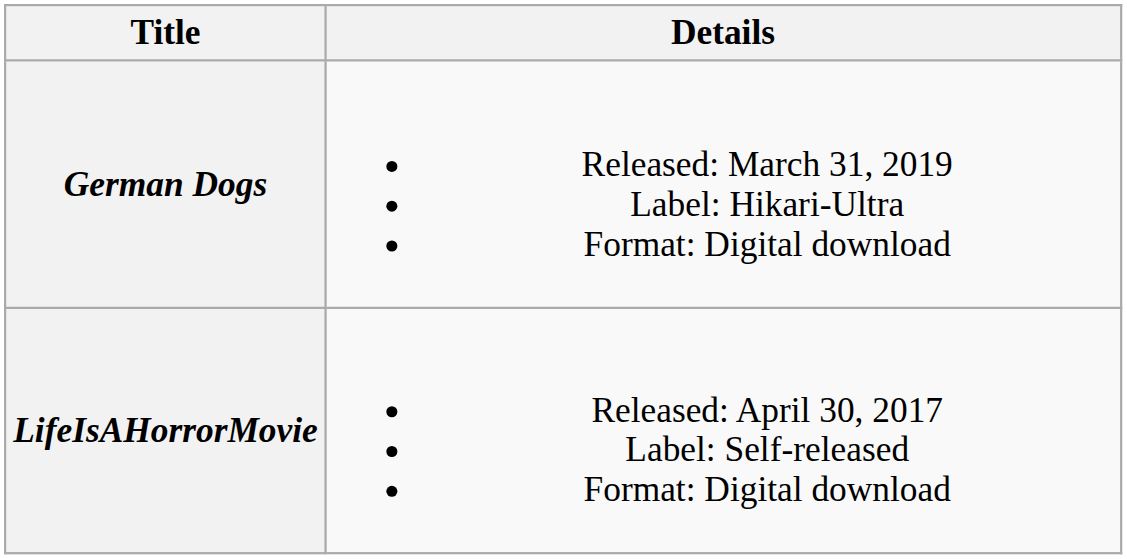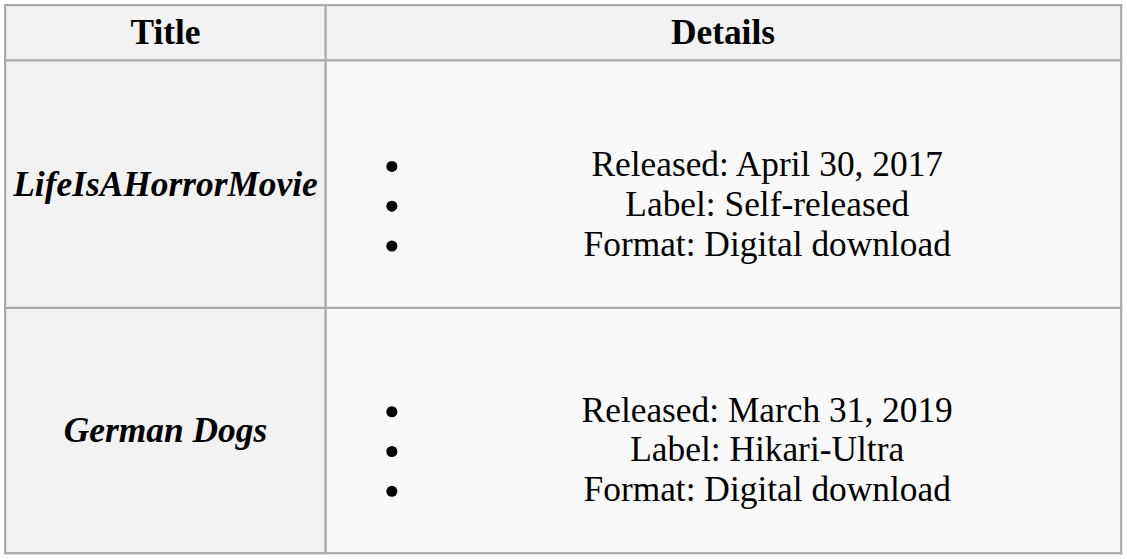rows swapped: LifeIsAHorrorMovie <-> German Dogs
